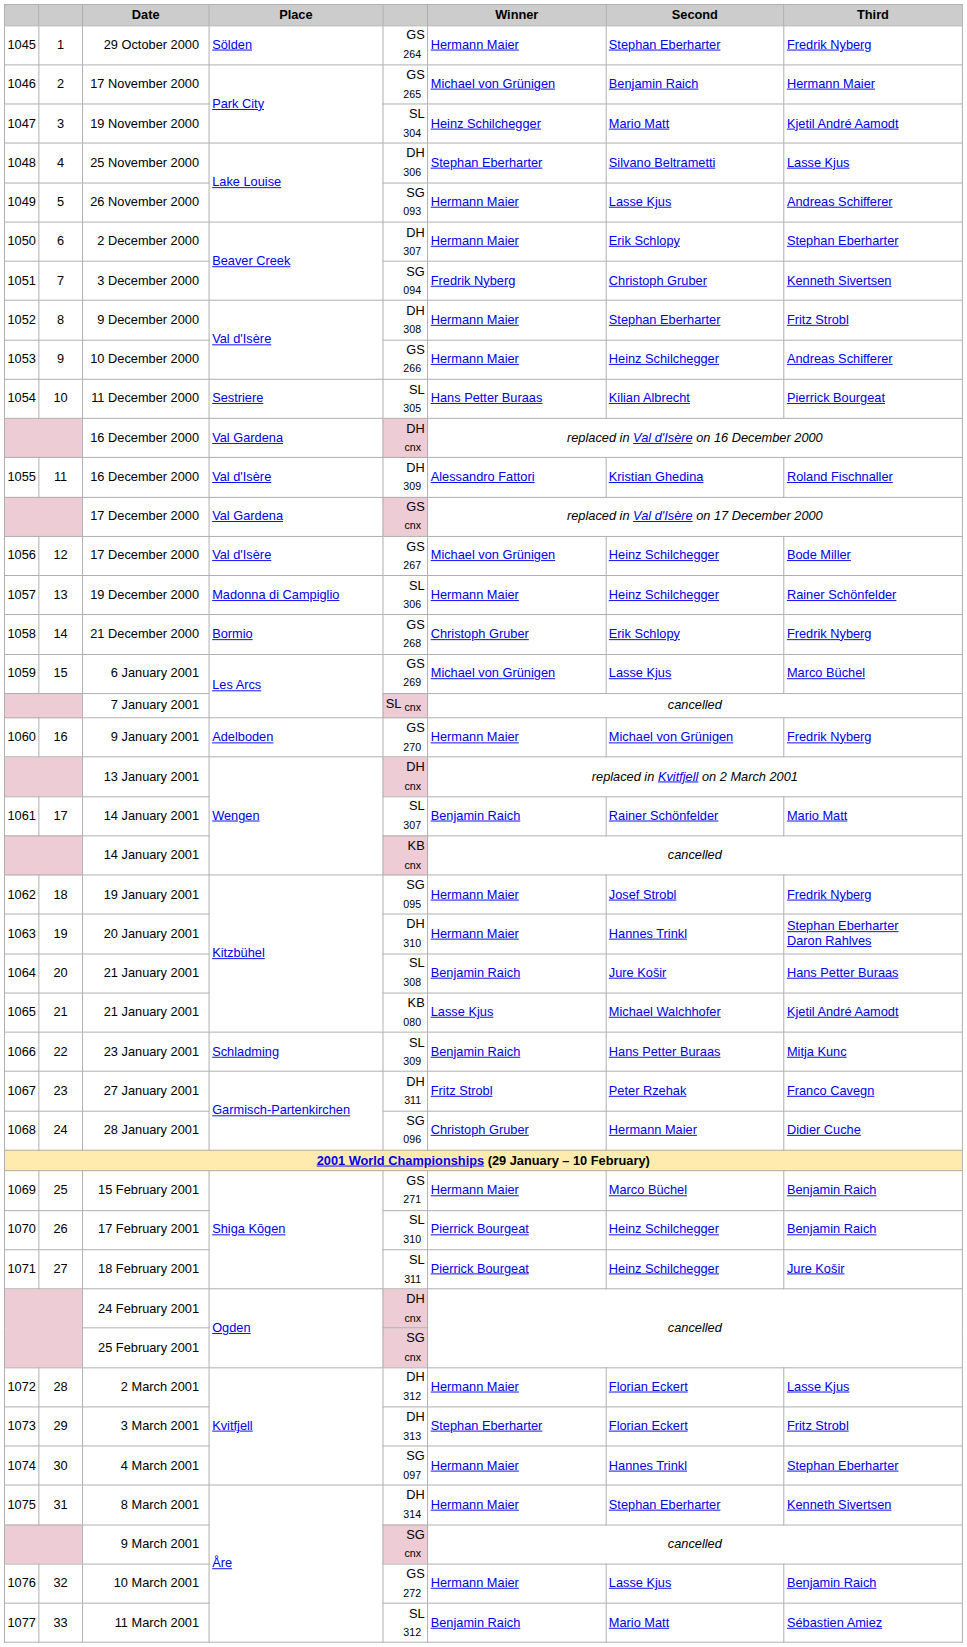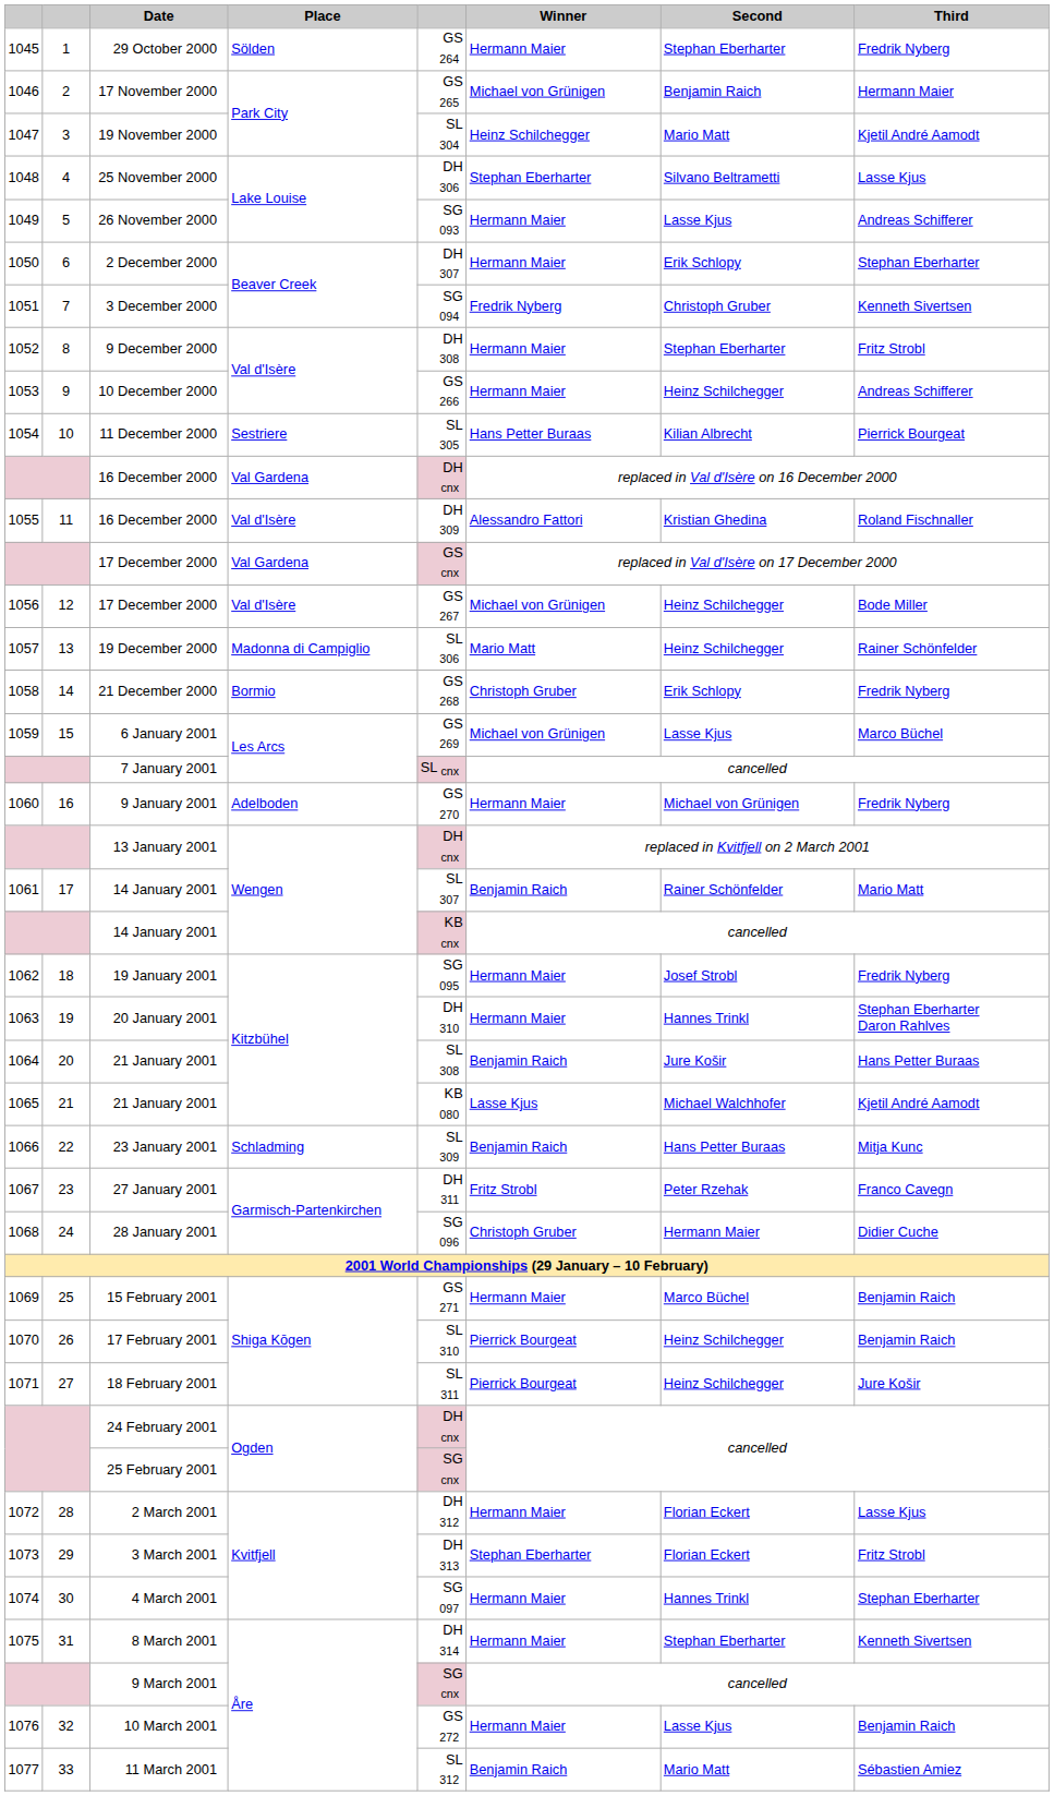19 December 2000 | Winner: Hermann Maier -> Mario Matt
